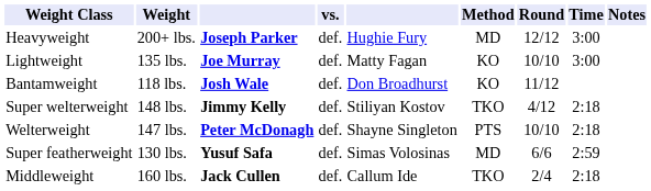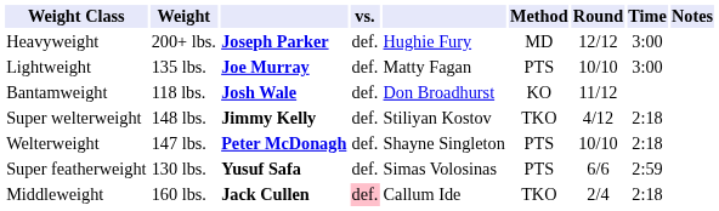Lightweight | Method: KO -> PTS
Super featherweight | Method: MD -> PTS
Middleweight | vs.: no background -> pink background
